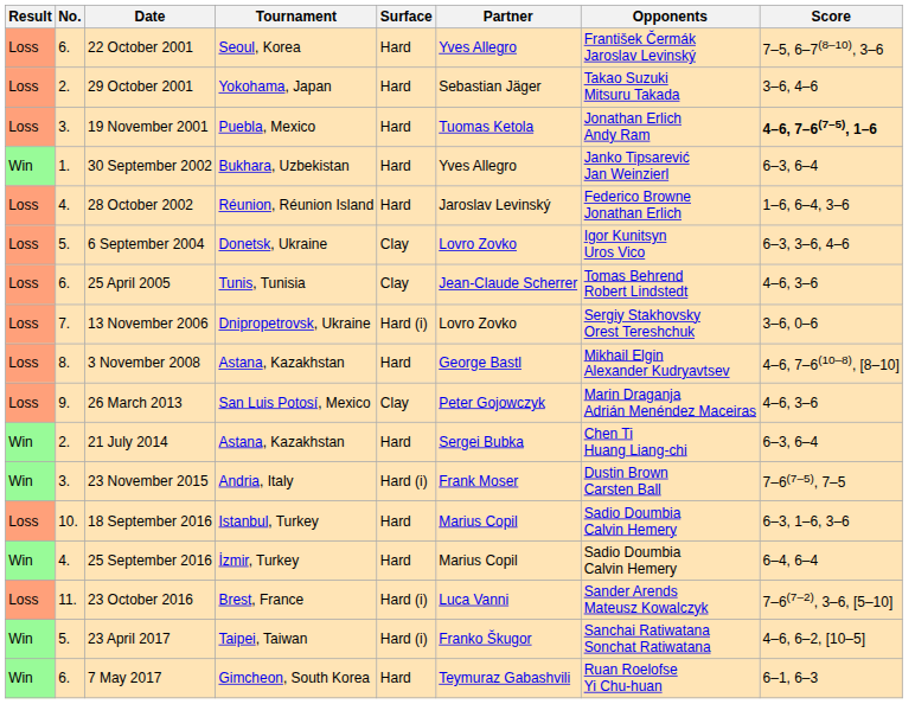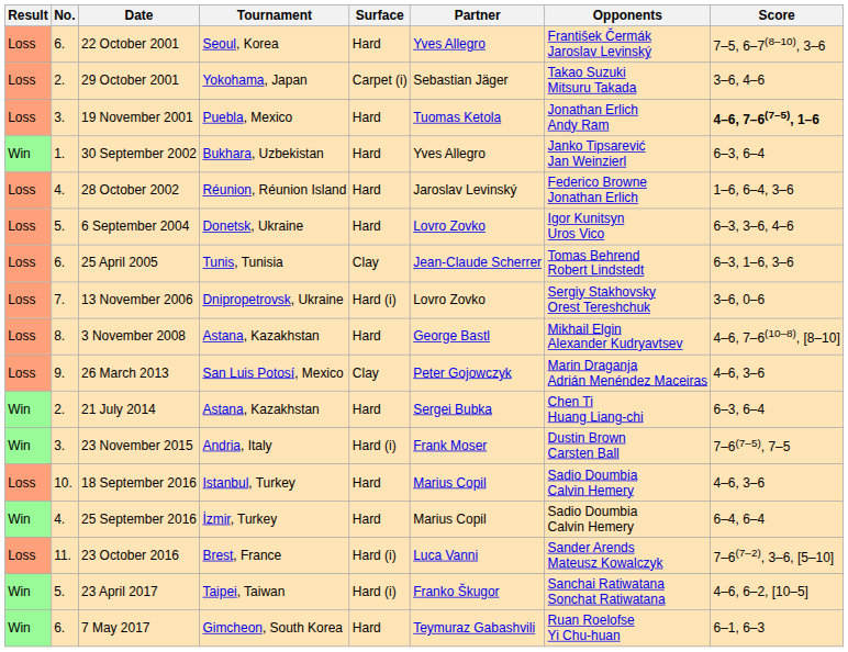29 October 2001 | Surface: Hard -> Carpet (i)
6 September 2004 | Surface: Clay -> Hard
25 April 2005 | Score: 4–6, 3–6 -> 6–3, 1–6, 3–6
18 September 2016 | Score: 6–3, 1–6, 3–6 -> 4–6, 3–6
